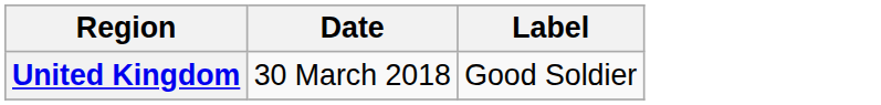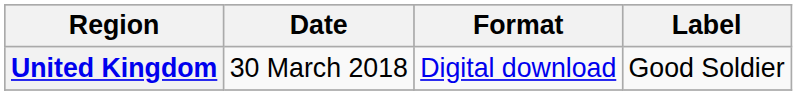+ column: Format | Digital download
